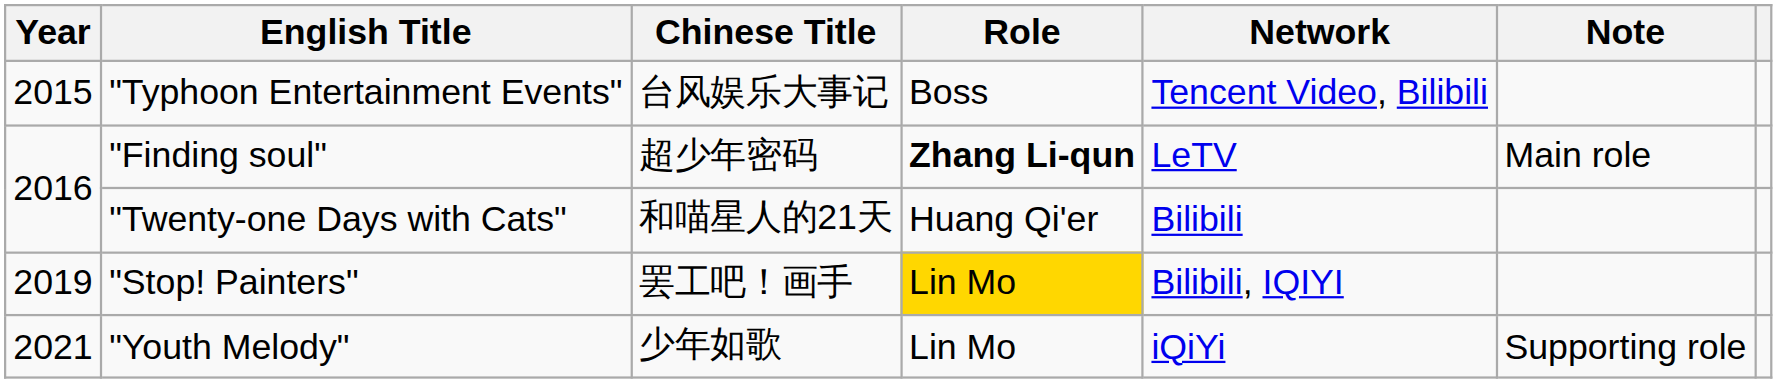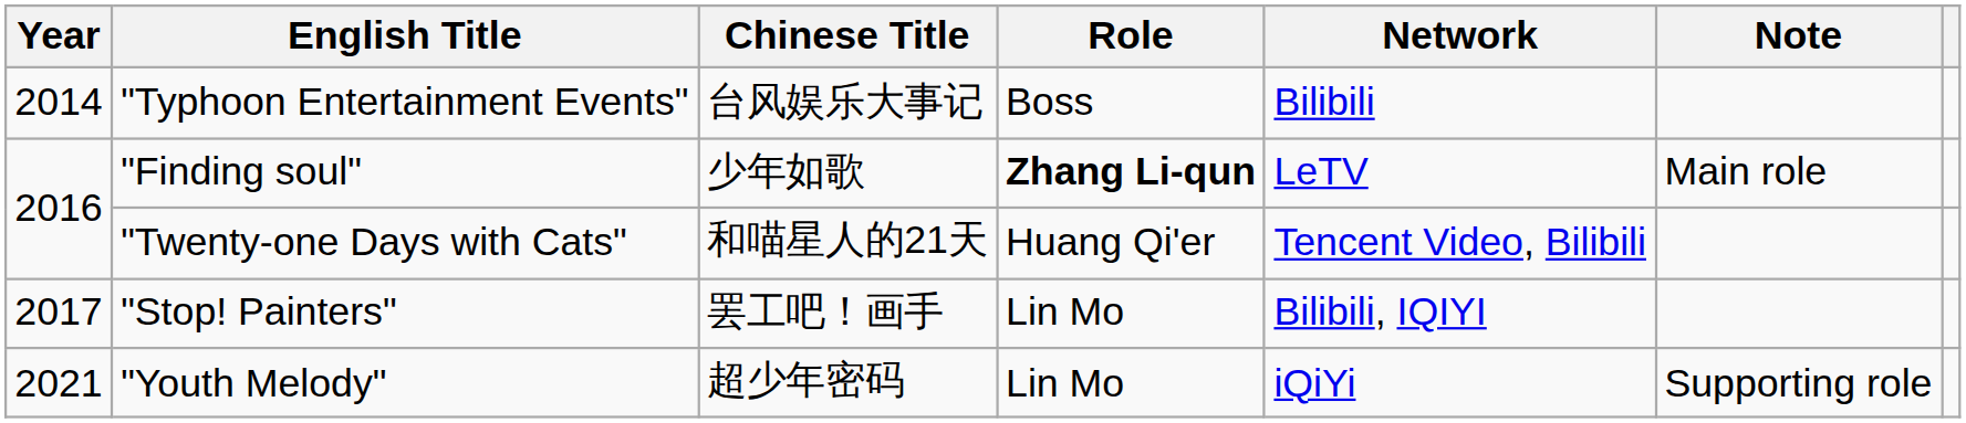"Typhoon Entertainment Events" | Year: 2015 -> 2014
"Typhoon Entertainment Events" | Network: Tencent Video, Bilibili -> Bilibili
"Finding soul" | Chinese Title: 超少年密码 -> 少年如歌
"Twenty-one Days with Cats" | Network: Bilibili -> Tencent Video, Bilibili
"Stop! Painters" | Year: 2019 -> 2017
"Stop! Painters" | Role: gold background -> no background
"Youth Melody" | Chinese Title: 少年如歌 -> 超少年密码
